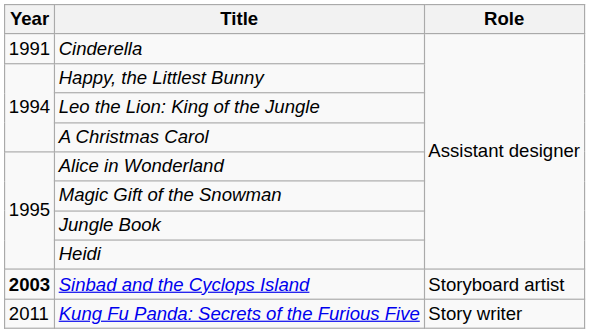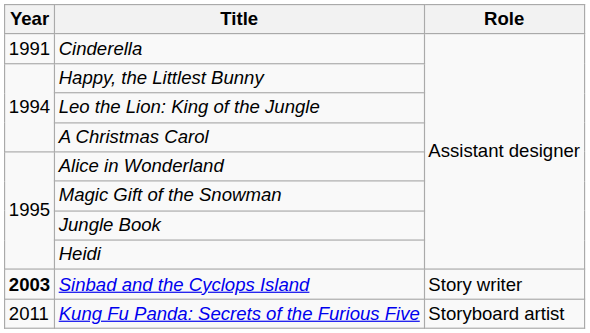Sinbad and the Cyclops Island | Role: Storyboard artist -> Story writer
Kung Fu Panda: Secrets of the Furious Five | Role: Story writer -> Storyboard artist
